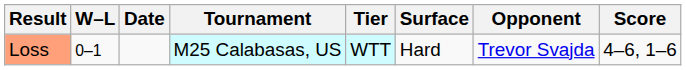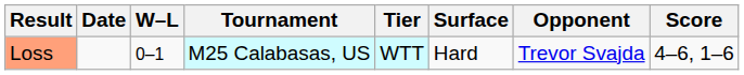columns swapped: W–L <-> Date
